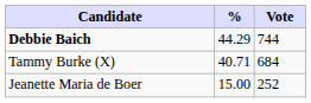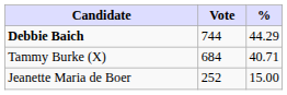columns swapped: Vote <-> %
